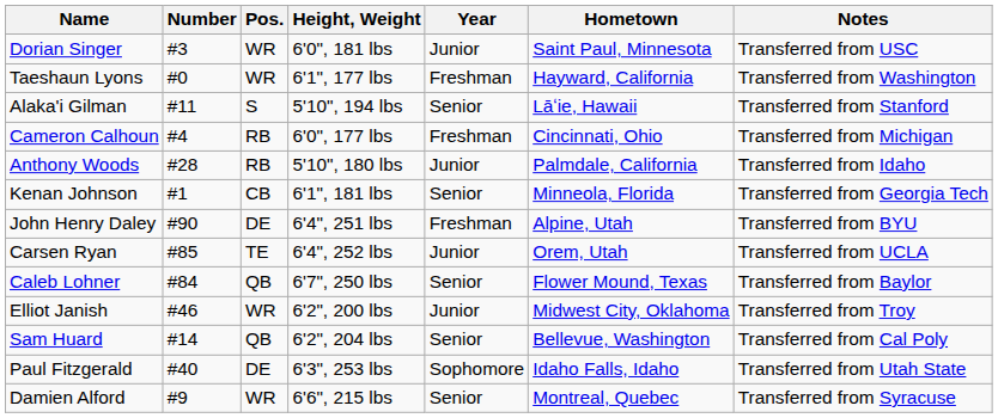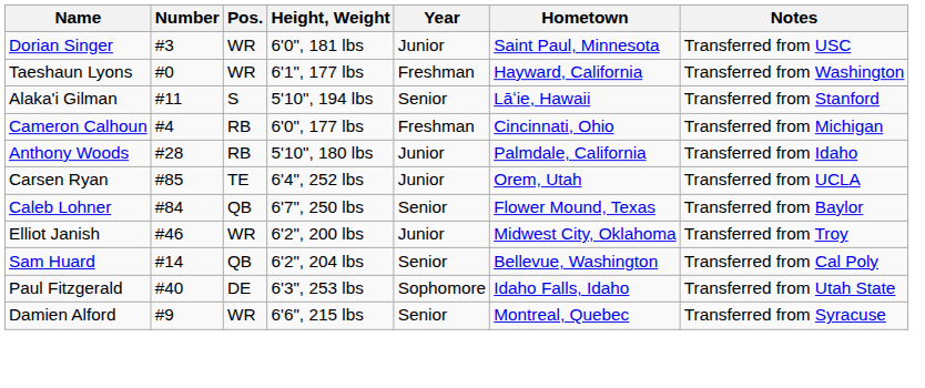- row: Kenan Johnson | #1 | CB | 6'1", 181 lbs | Senior | Minneola, Florida | Transferred from Georgia Tech
- row: John Henry Daley | #90 | DE | 6'4", 251 lbs | Freshman | Alpine, Utah | Transferred from BYU
